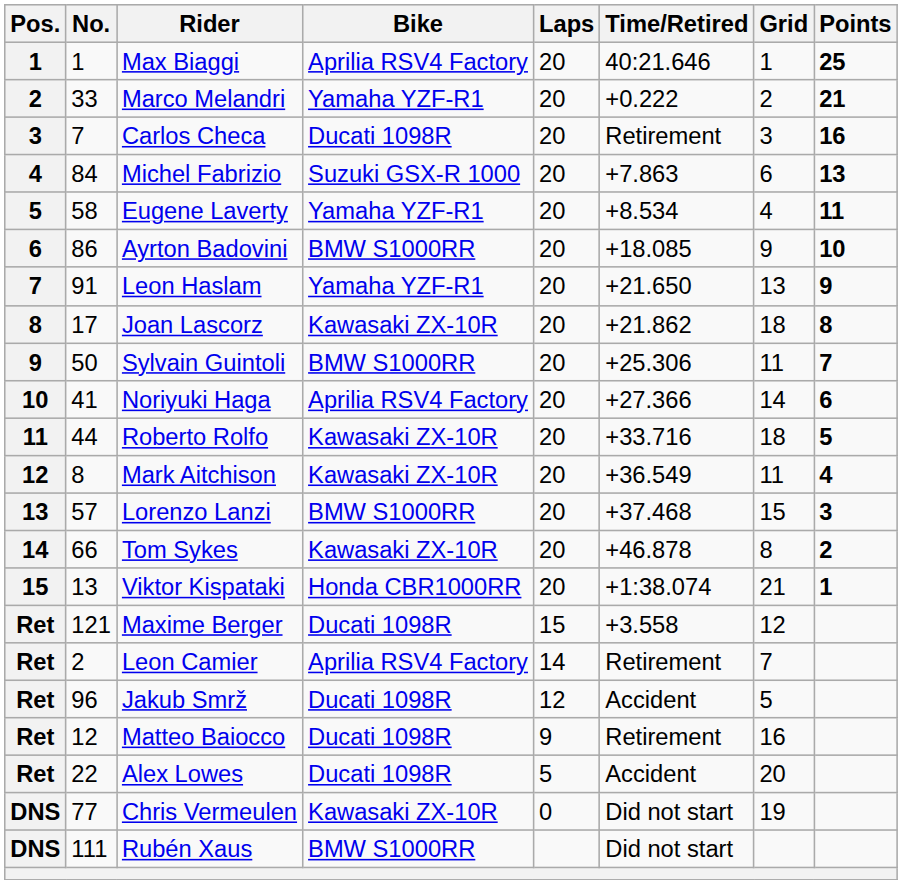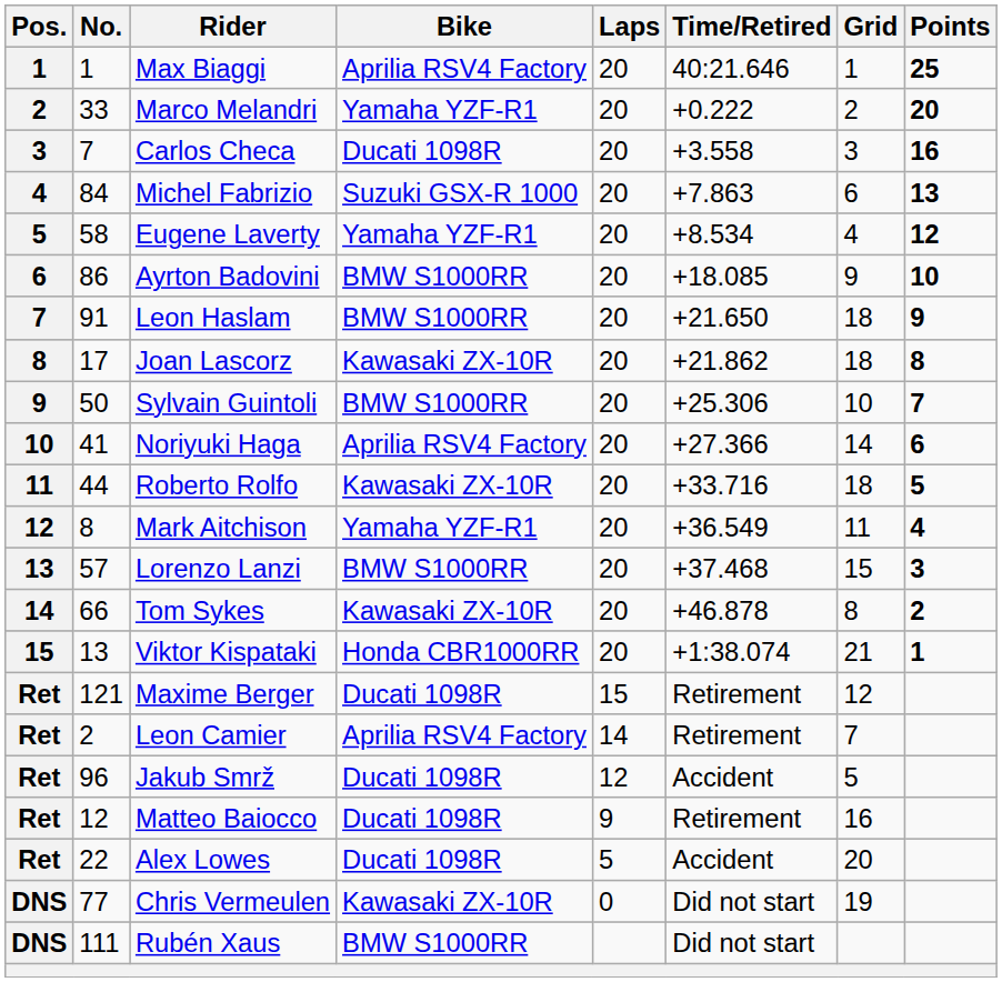Marco Melandri | Points: 21 -> 20
Carlos Checa | Time/Retired: Retirement -> +3.558
Eugene Laverty | Points: 11 -> 12
Leon Haslam | Bike: Yamaha YZF-R1 -> BMW S1000RR
Leon Haslam | Grid: 13 -> 18
Sylvain Guintoli | Grid: 11 -> 10
Mark Aitchison | Bike: Kawasaki ZX-10R -> Yamaha YZF-R1
Maxime Berger | Time/Retired: +3.558 -> Retirement
